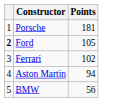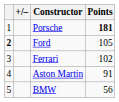+ column: +/–
Porsche | Points: normal -> bold
Aston Martin | Points: 94 -> 91
